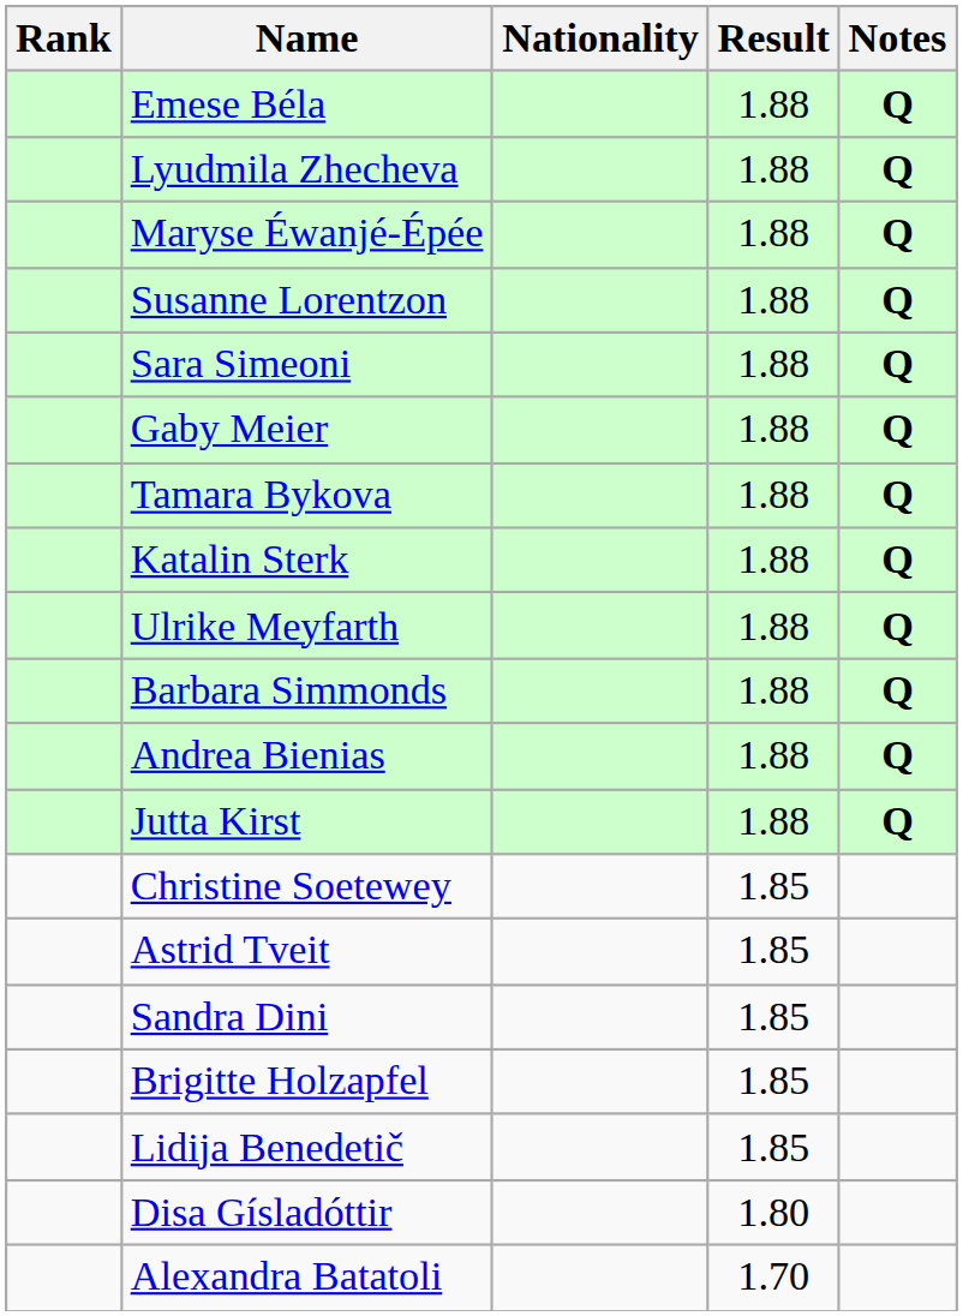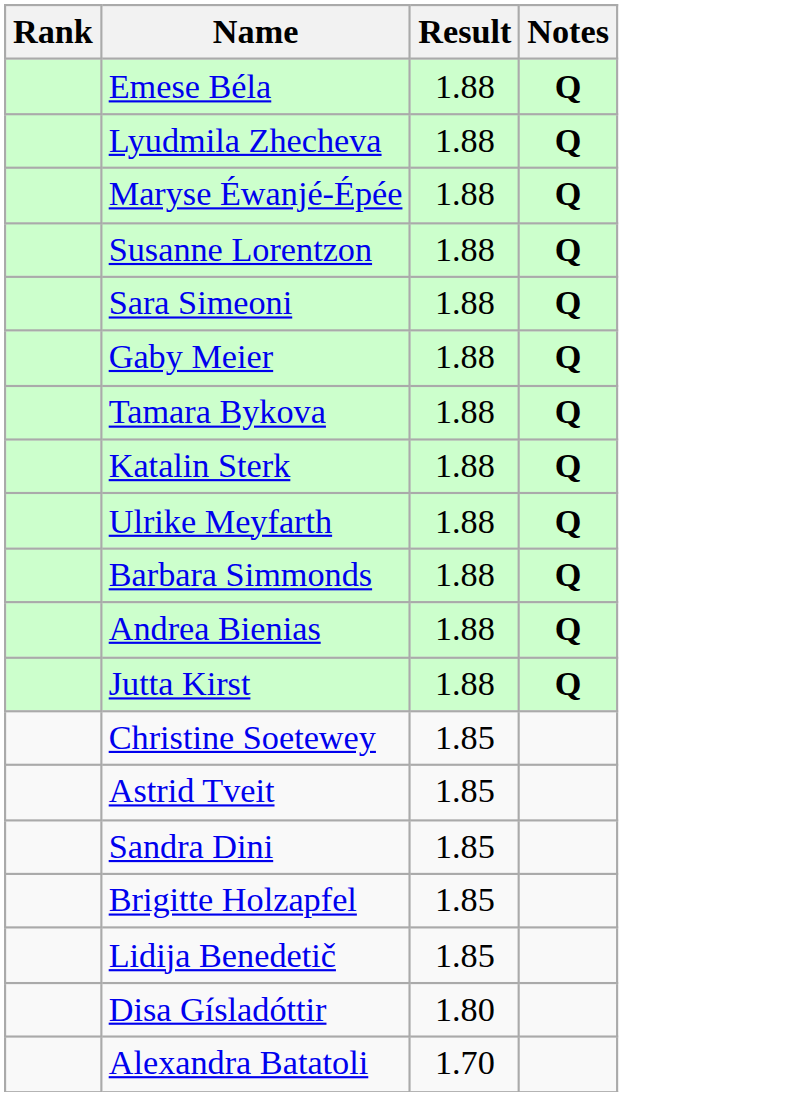- column: Nationality
